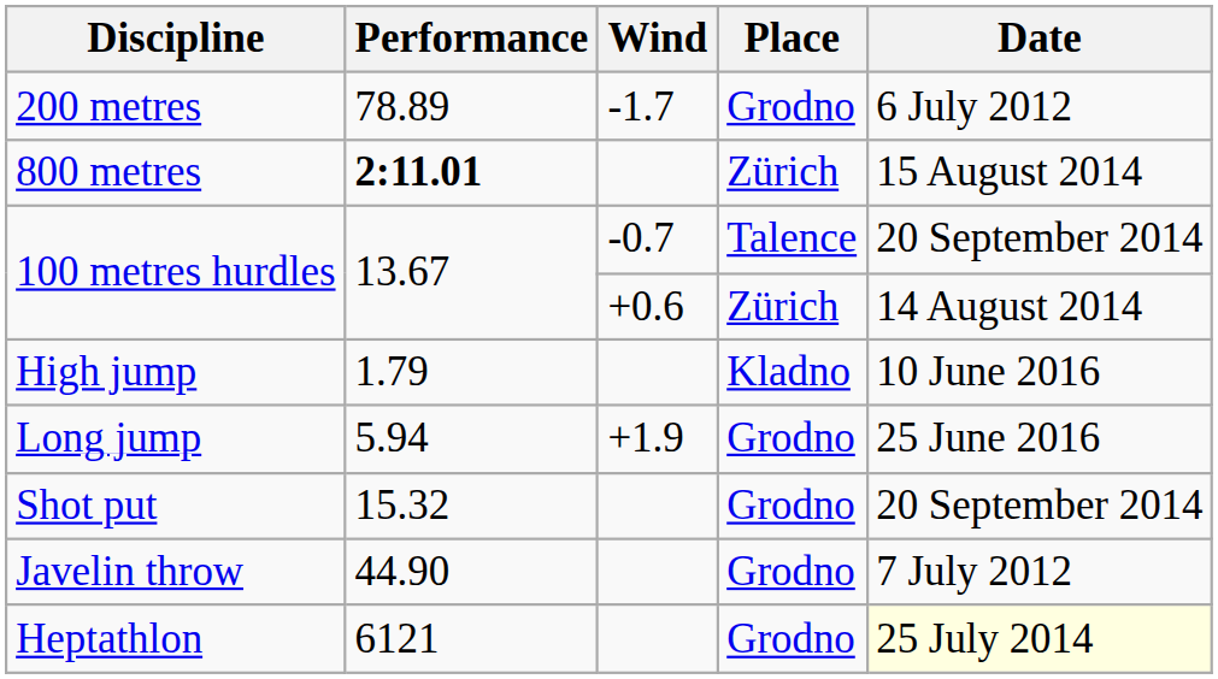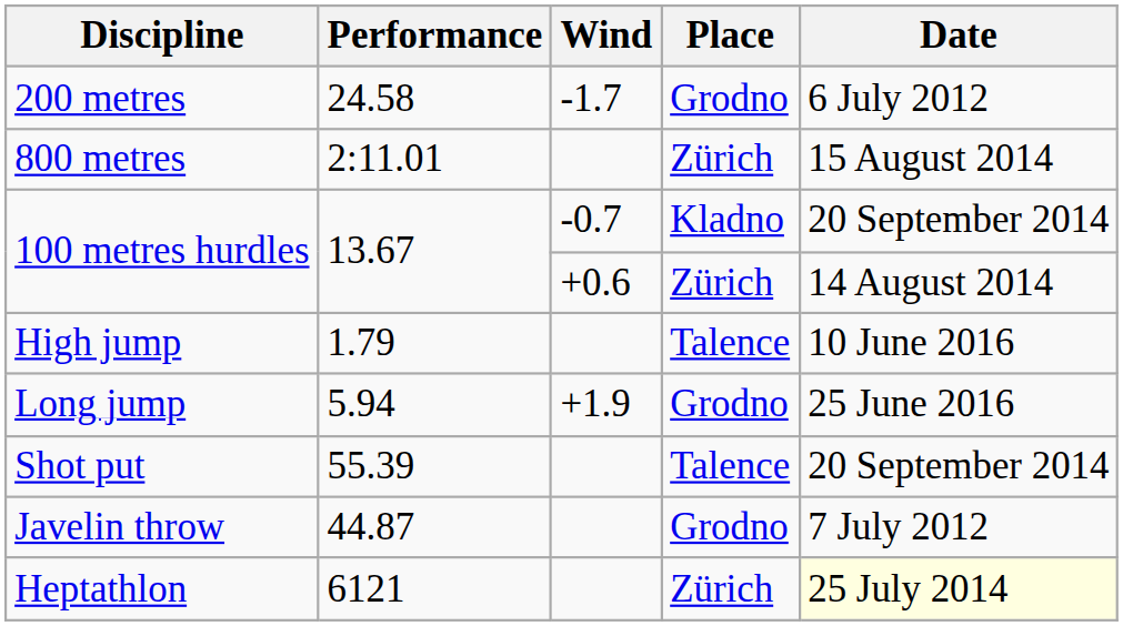200 metres | Performance: 78.89 -> 24.58
800 metres | Performance: bold -> normal
100 metres hurdles / -0.7 | Place: Talence -> Kladno
High jump | Place: Kladno -> Talence
Shot put | Performance: 15.32 -> 55.39
Shot put | Place: Grodno -> Talence
Javelin throw | Performance: 44.90 -> 44.87
Heptathlon | Place: Grodno -> Zürich
